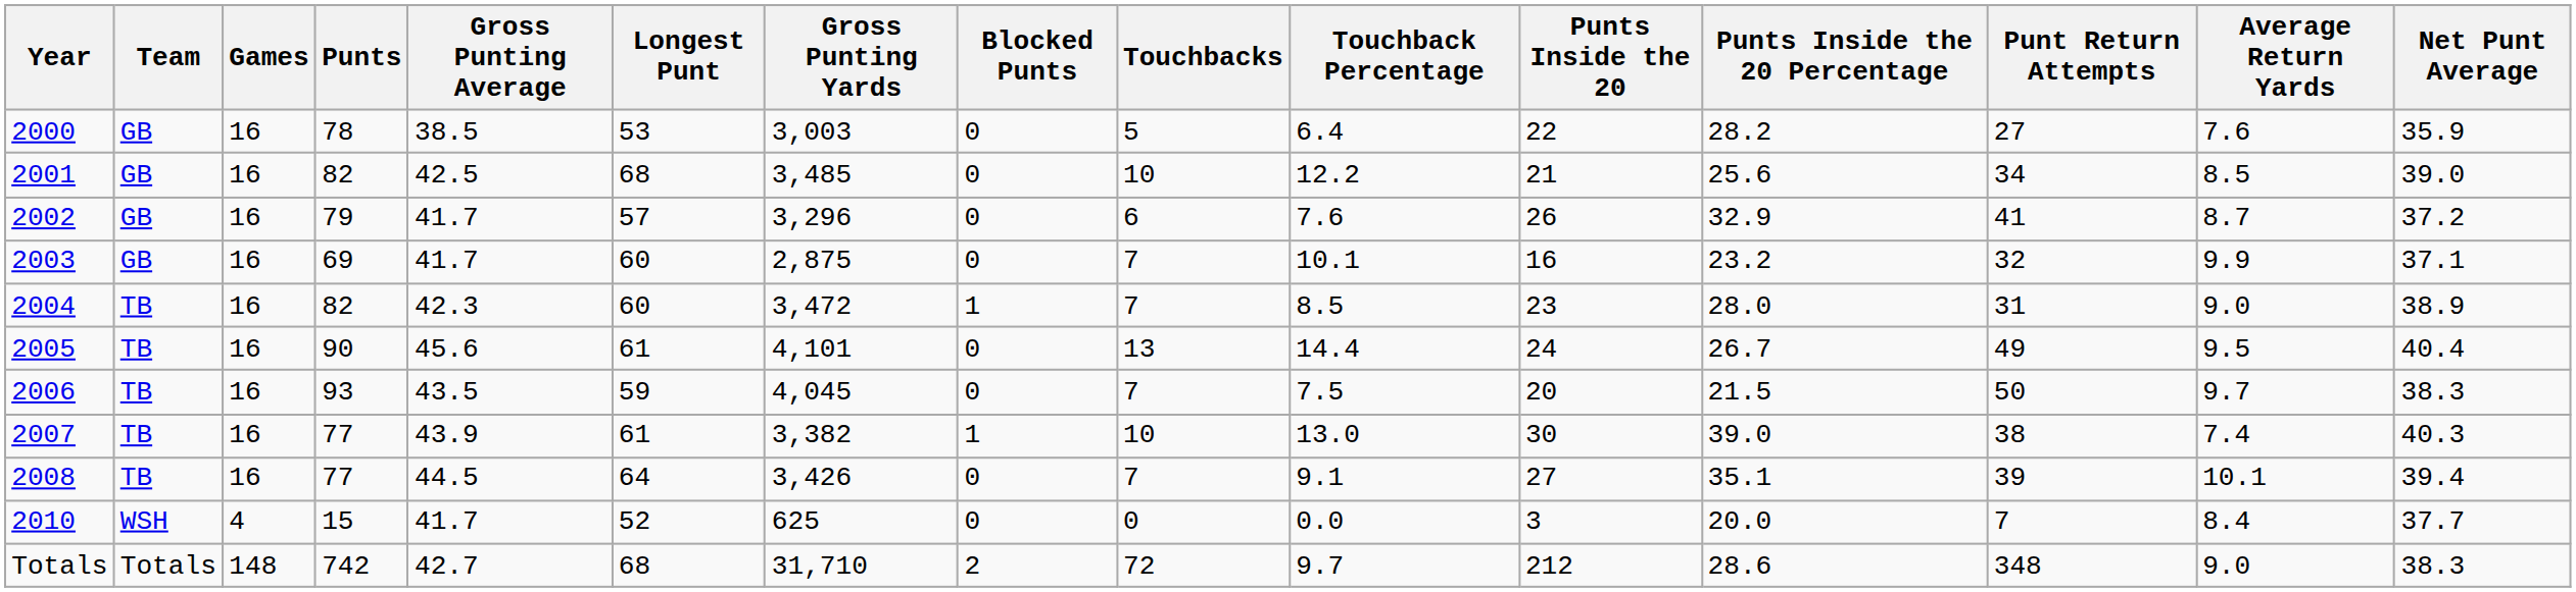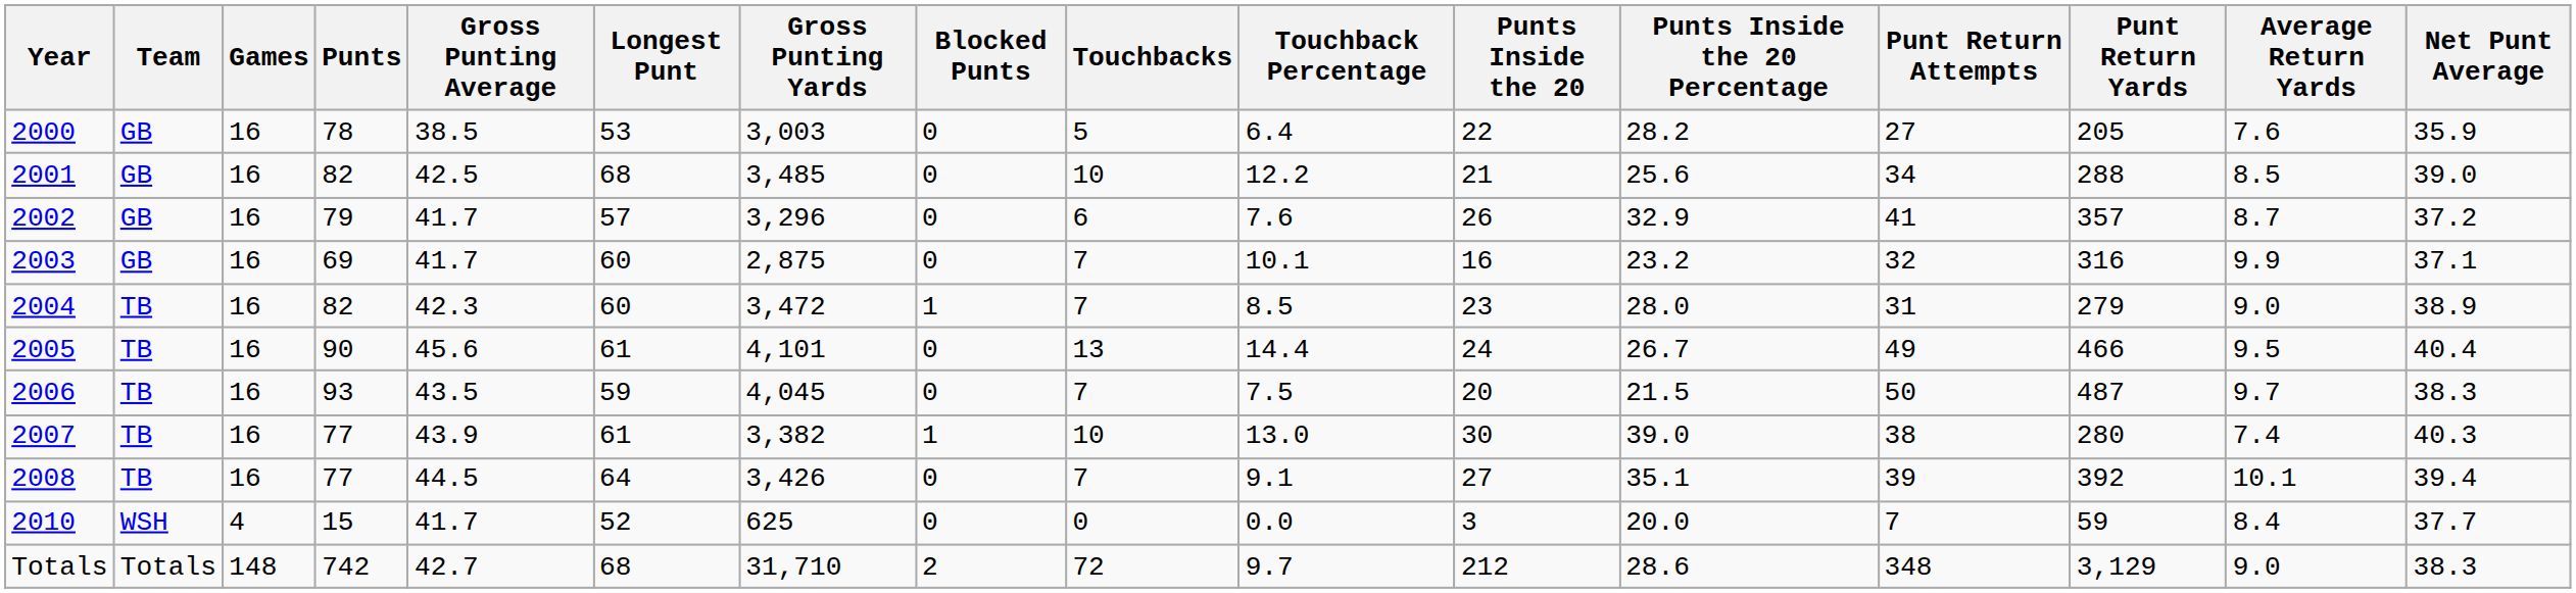+ column: Punt Return Yards | 205 | 288 | 357 | 316 | 279 | 466 | 487 | 280 | 392 | 59 | 3,129
